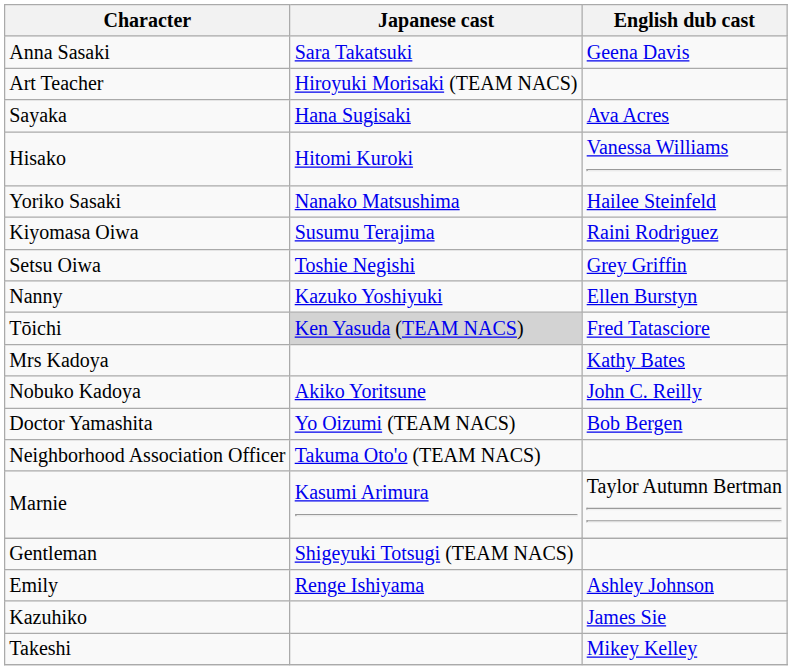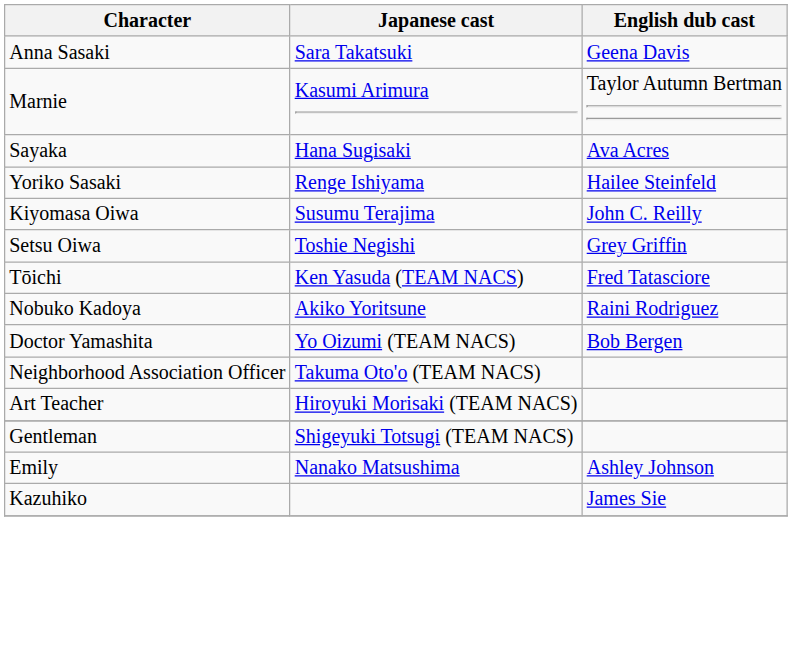rows swapped: Marnie <-> Art Teacher
- row: Hisako | Hitomi Kuroki | Vanessa Williams
Yoriko Sasaki | Japanese cast: Nanako Matsushima -> Renge Ishiyama
Kiyomasa Oiwa | English dub cast: Raini Rodriguez -> John C. Reilly
- row: Nanny | Kazuko Yoshiyuki | Ellen Burstyn
Tōichi | Japanese cast: lightgrey background -> no background
- row: Mrs Kadoya | Kathy Bates
Nobuko Kadoya | English dub cast: John C. Reilly -> Raini Rodriguez
Emily | Japanese cast: Renge Ishiyama -> Nanako Matsushima
- row: Takeshi | Mikey Kelley
